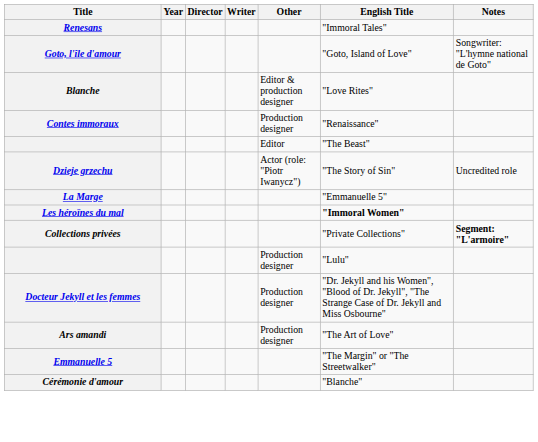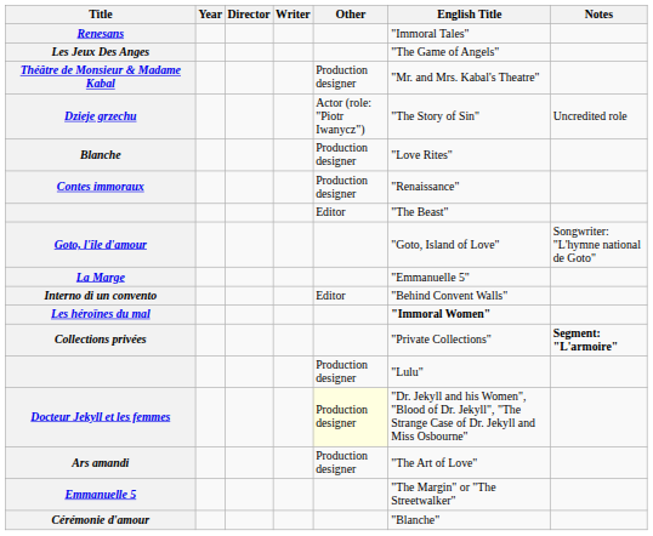+ row: Les Jeux Des Anges | "The Game of Angels"
+ row: Théâtre de Monsieur & Madame Kabal | Production designer | "Mr. and Mrs. Kabal's Theatre"
rows swapped: Goto, l'île d'amour <-> Dzieje grzechu
Blanche | Other: Editor & production designer -> Production designer
+ row: Interno di un convento | Editor | "Behind Convent Walls"
Docteur Jekyll et les femmes | Other: no background -> lightyellow background
